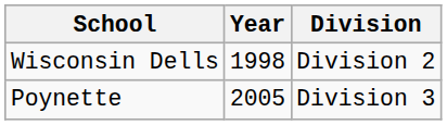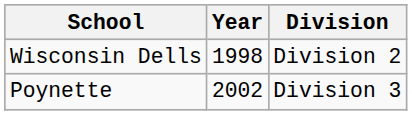Poynette | Year: 2005 -> 2002
